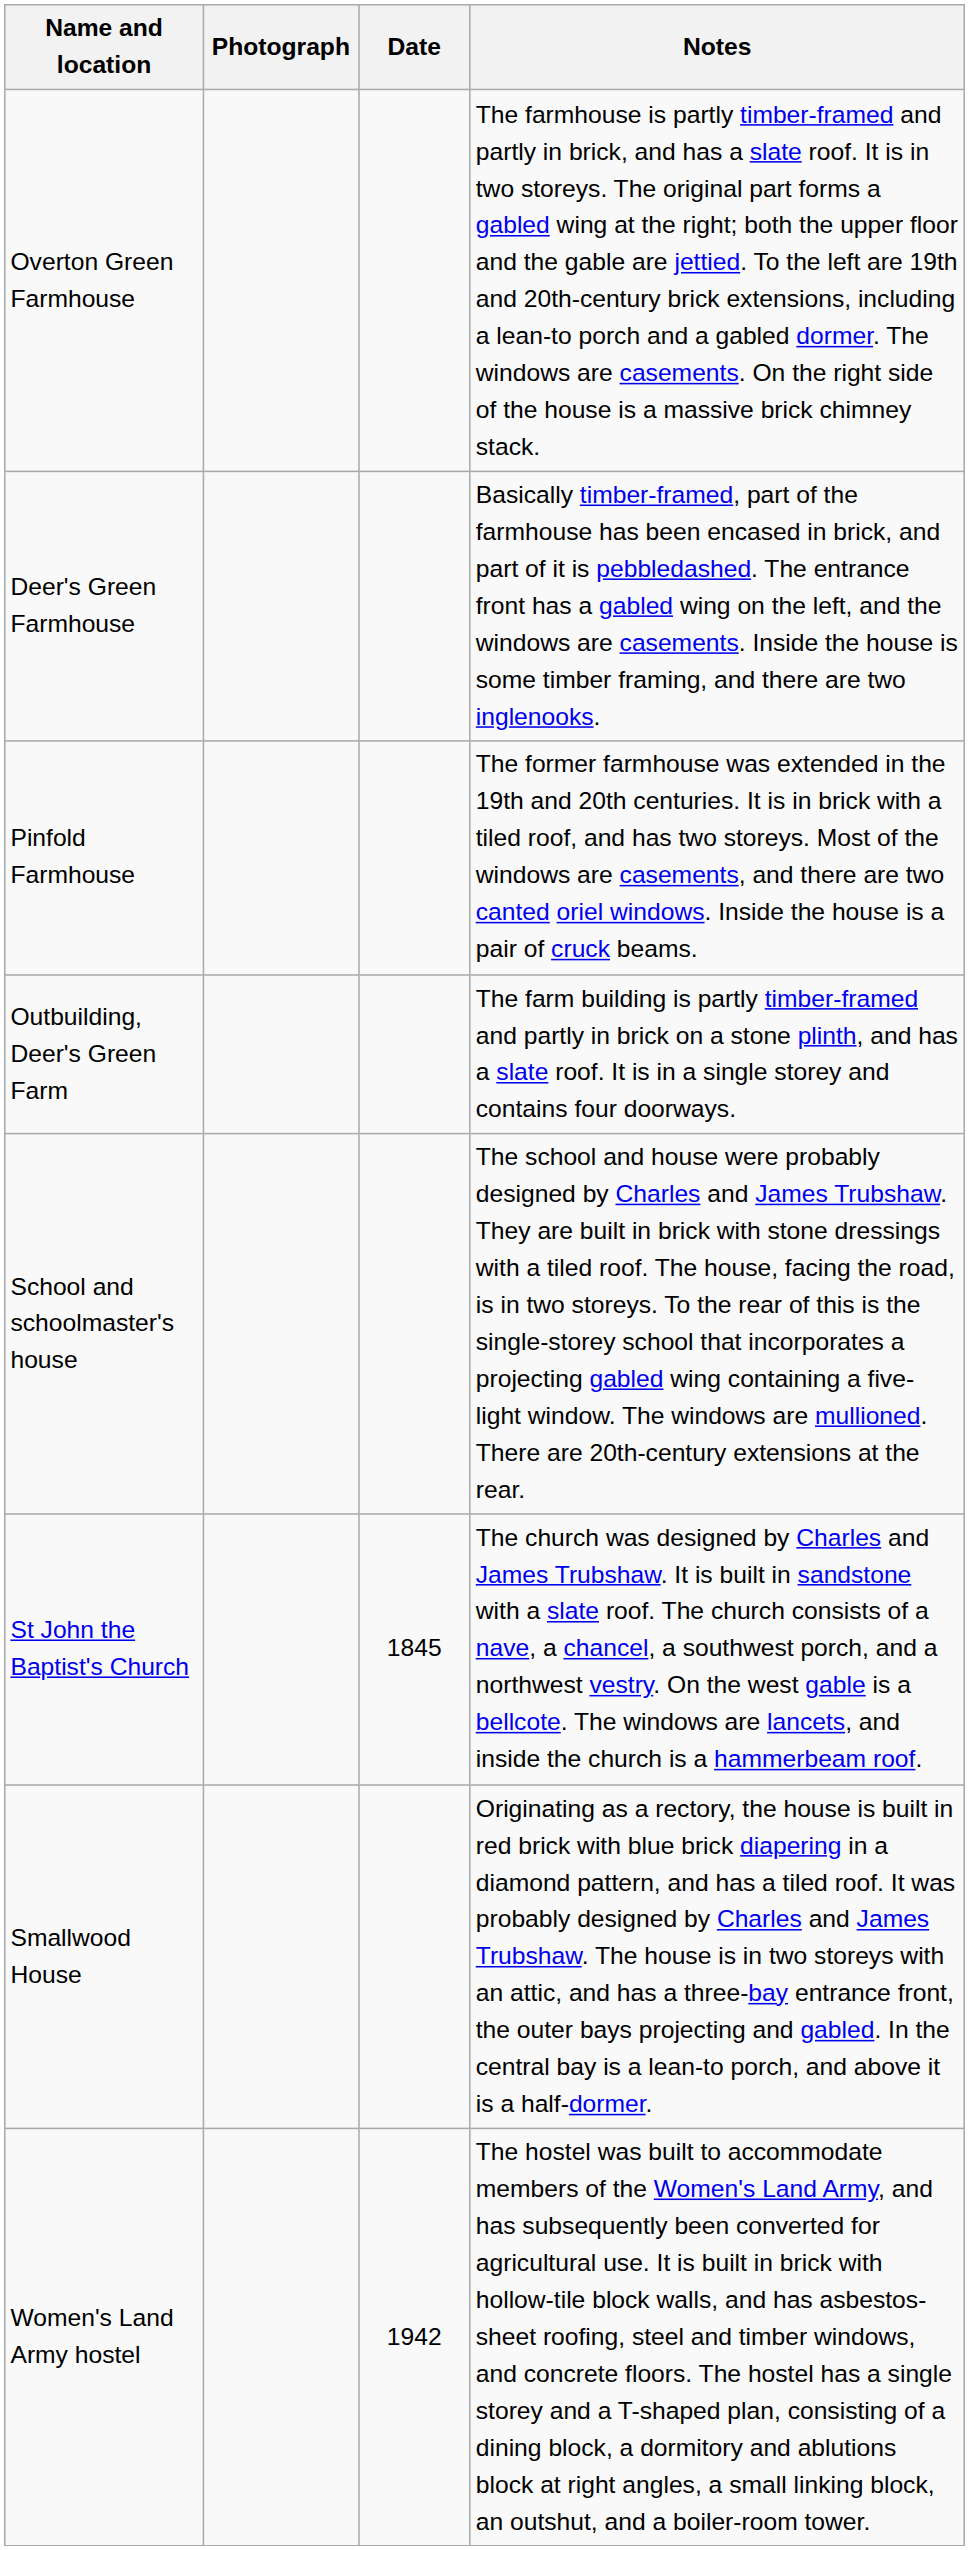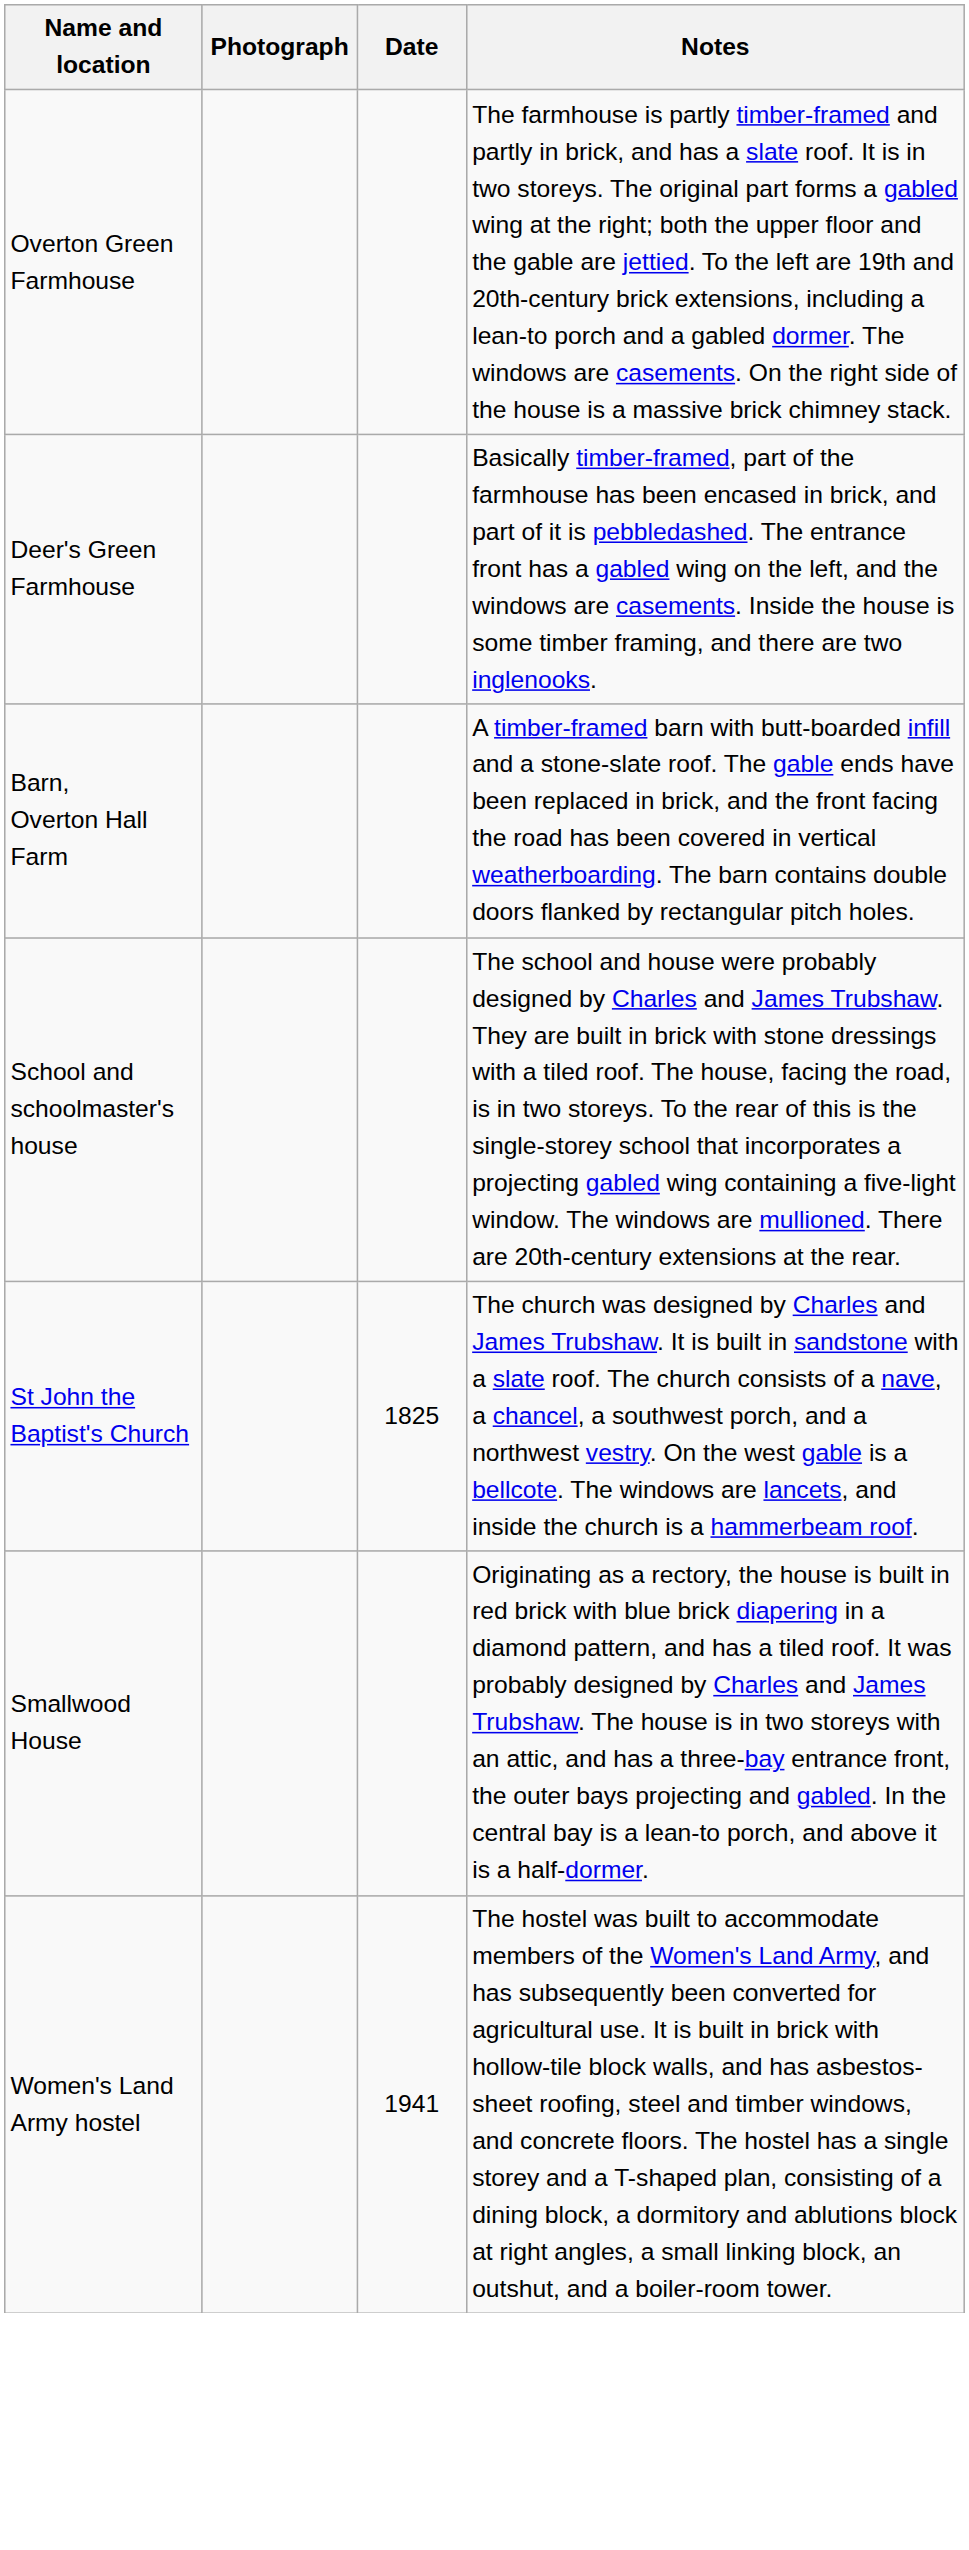+ row: Barn, Overton Hall Farm | A timber-framed barn with butt-boarded infill and a stone-slate roof. The gable ends have been replaced in brick, and the front facing the road has been covered in vertical weatherboarding. The barn contains double doors flanked by rectangular pitch holes.
- row: Pinfold Farmhouse | The former farmhouse was extended in the 19th and 20th centuries. It is in brick with a tiled roof, and has two storeys. Most of the windows are casements, and there are two canted oriel windows. Inside the house is a pair of cruck beams.
- row: Outbuilding, Deer's Green Farm | The farm building is partly timber-framed and partly in brick on a stone plinth, and has a slate roof. It is in a single storey and contains four doorways.
St John the Baptist's Church | Date: 1845 -> 1825
Women's Land Army hostel | Date: 1942 -> 1941
